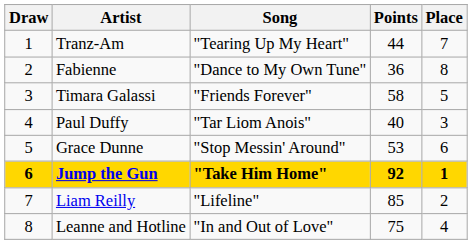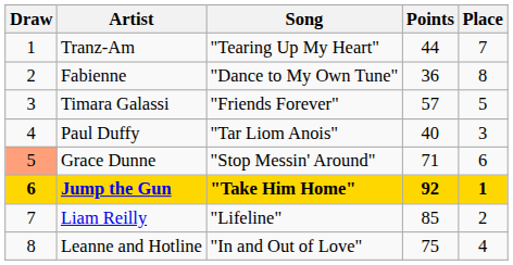Timara Galassi | Points: 58 -> 57
Grace Dunne | Draw: no background -> lightsalmon background
Grace Dunne | Points: 53 -> 71
